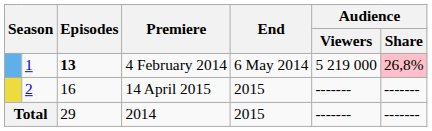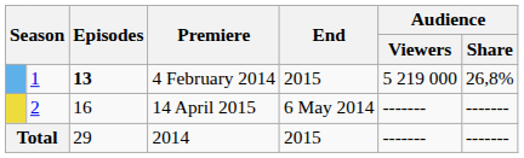4 February 2014 | End: 6 May 2014 -> 2015
4 February 2014 | Audience / Share: pink background -> no background
14 April 2015 | End: 2015 -> 6 May 2014
